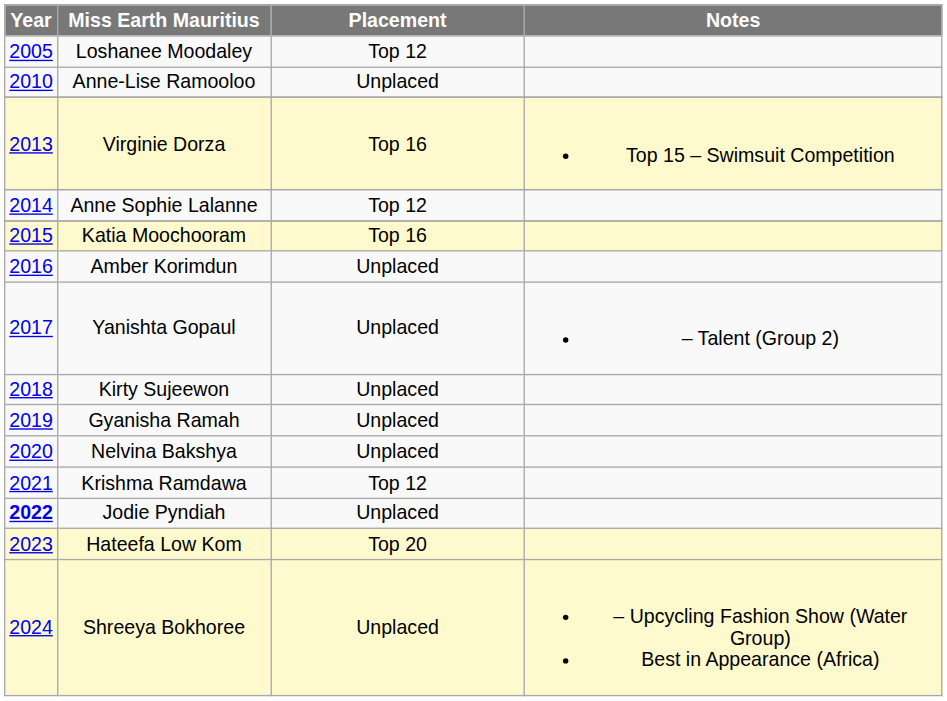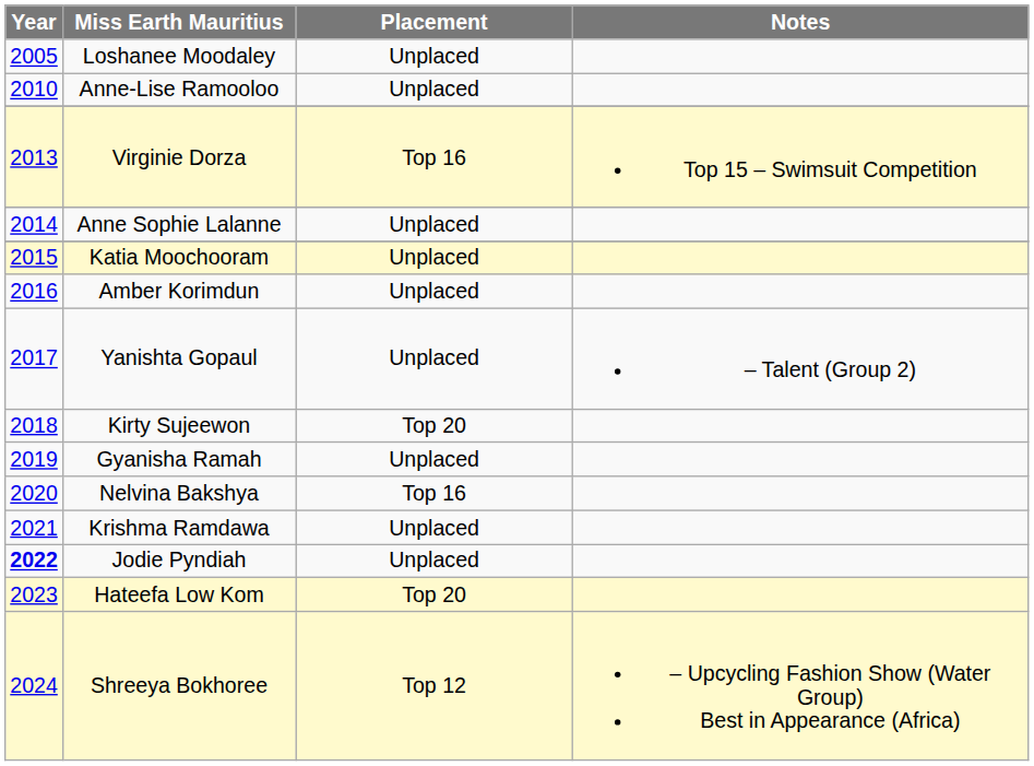Loshanee Moodaley | Placement: Top 12 -> Unplaced
Anne Sophie Lalanne | Placement: Top 12 -> Unplaced
Katia Moochooram | Placement: Top 16 -> Unplaced
Kirty Sujeewon | Placement: Unplaced -> Top 20
Nelvina Bakshya | Placement: Unplaced -> Top 16
Krishma Ramdawa | Placement: Top 12 -> Unplaced
Shreeya Bokhoree | Placement: Unplaced -> Top 12
